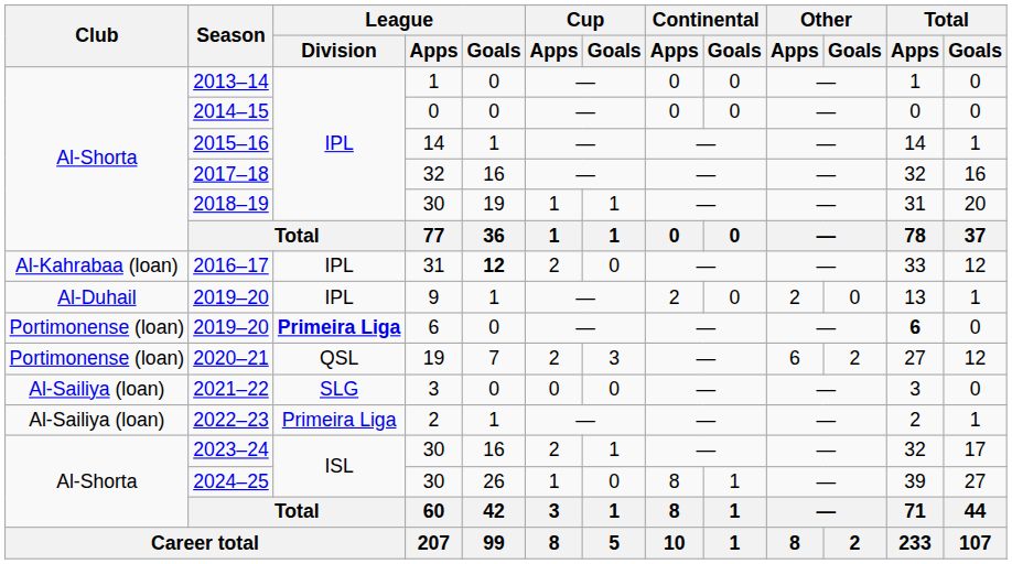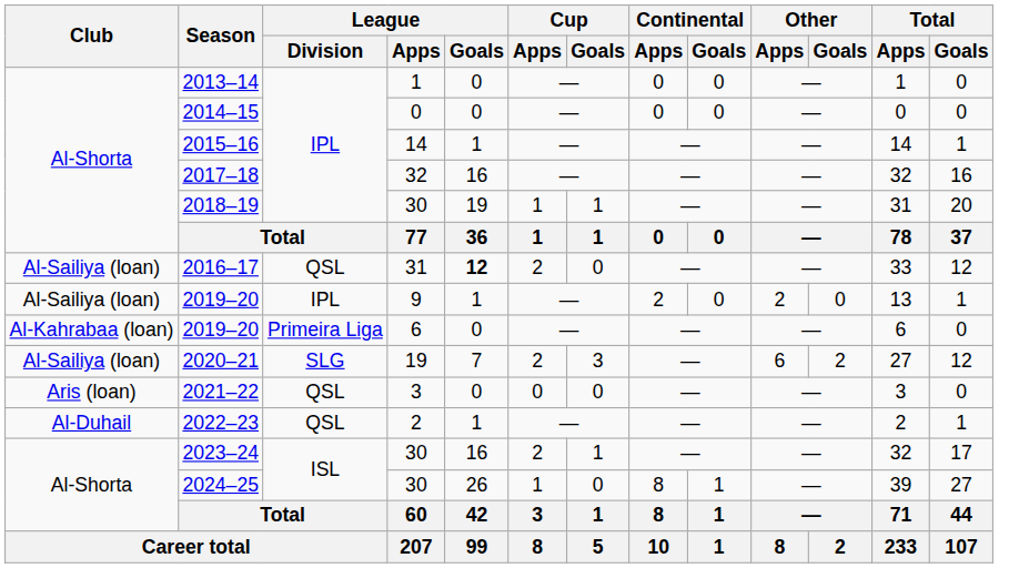2016–17 | Club: Al-Kahrabaa (loan) -> Al-Sailiya (loan)
2016–17 | League / Division: IPL -> QSL
2019–20 / 9 | Club: Al-Duhail -> Al-Sailiya (loan)
2019–20 / 6 | Club: Portimonense (loan) -> Al-Kahrabaa (loan)
2019–20 / 6 | League / Division: bold -> normal
2019–20 / 6 | Total / Apps: bold -> normal
2020–21 | Club: Portimonense (loan) -> Al-Sailiya (loan)
2020–21 | League / Division: QSL -> SLG
2021–22 | Club: Al-Sailiya (loan) -> Aris (loan)
2021–22 | League / Division: SLG -> QSL
2022–23 | Club: Al-Sailiya (loan) -> Al-Duhail
2022–23 | League / Division: Primeira Liga -> QSL
